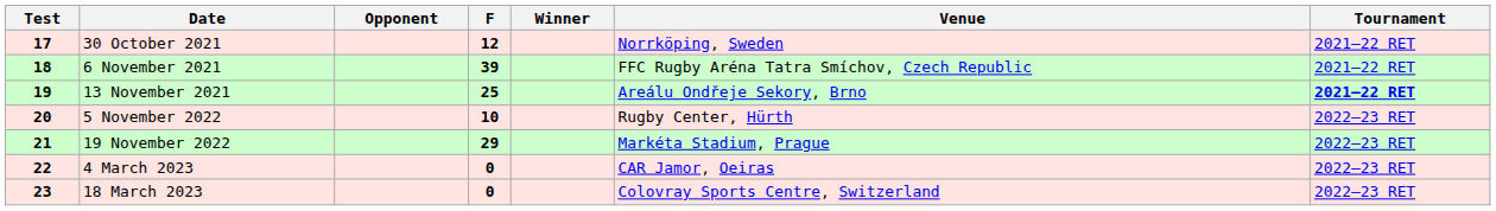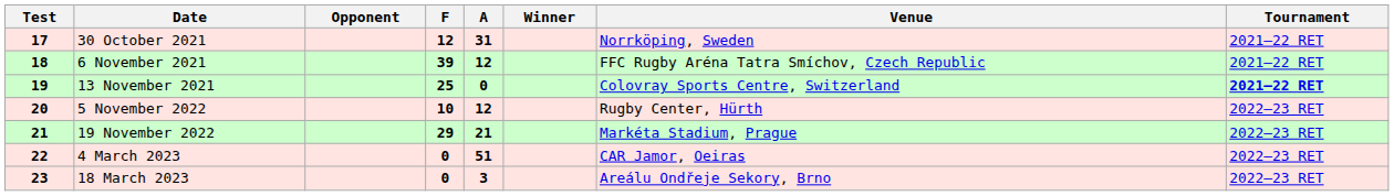+ column: A | 31 | 12 | 0 | 12 | 21 | 51 | 3
13 November 2021 | Venue: Areálu Ondřeje Sekory, Brno -> Colovray Sports Centre, Switzerland
18 March 2023 | Venue: Colovray Sports Centre, Switzerland -> Areálu Ondřeje Sekory, Brno
